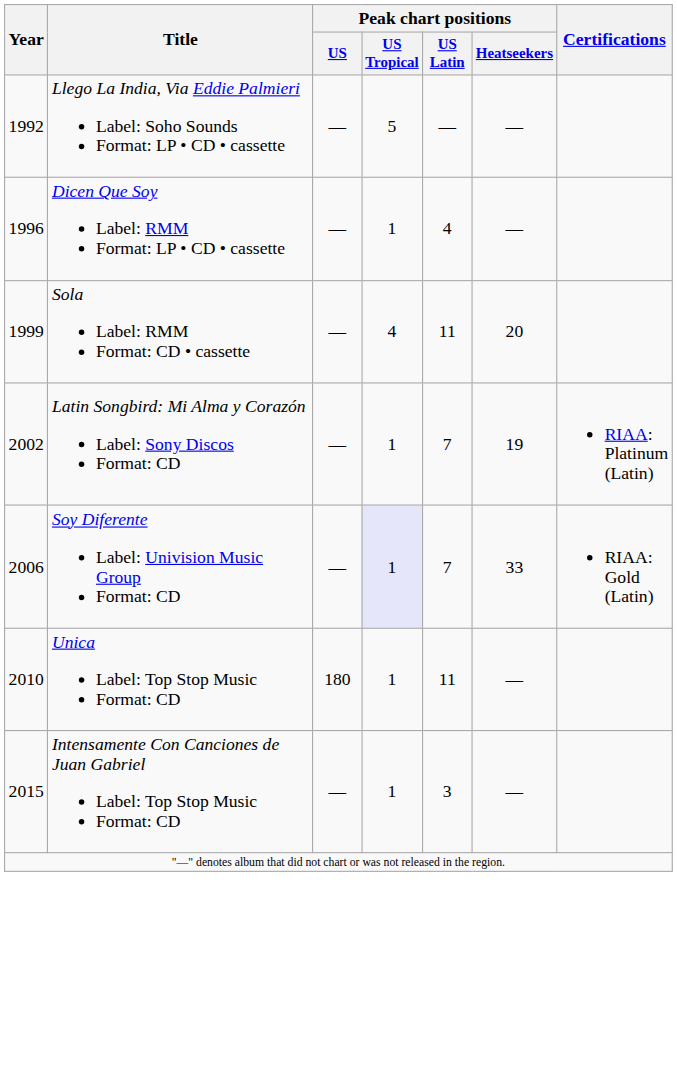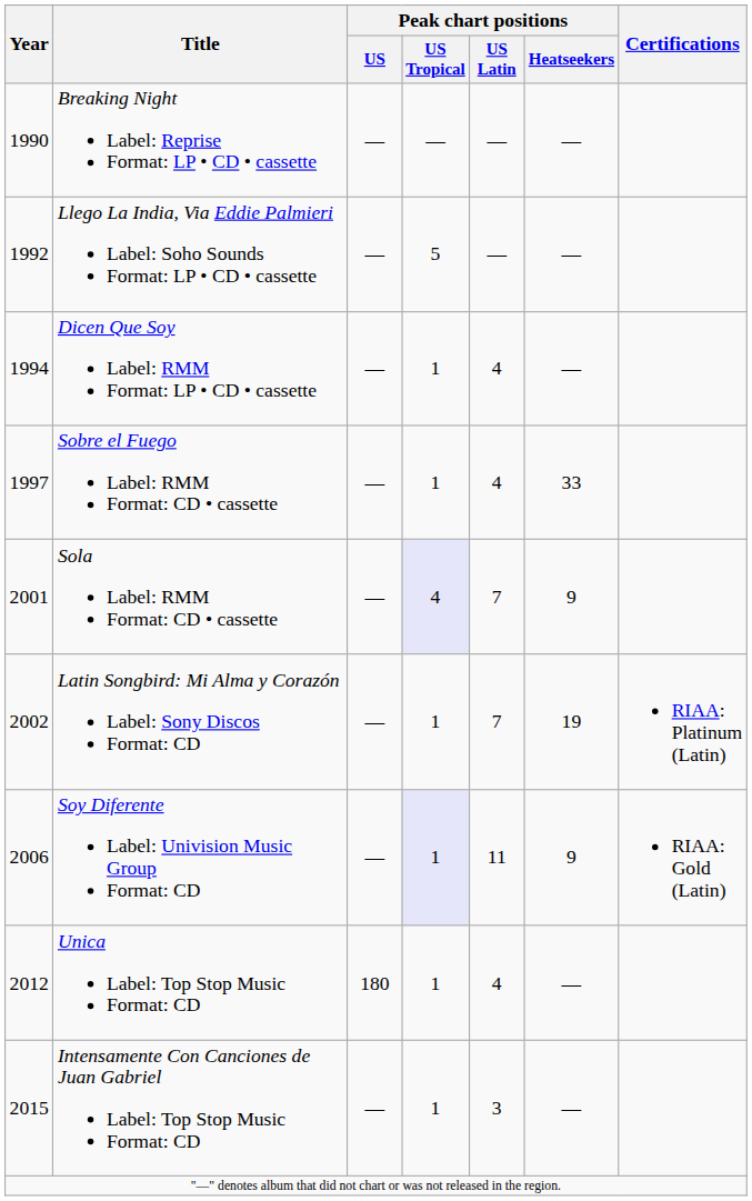+ row: 1990 | Breaking Night Label: Reprise Format: LP • CD • cassette | — | — | — | —
Dicen Que Soy Label: RMM Format: LP • CD • cassette | Year: 1996 -> 1994
+ row: 1997 | Sobre el Fuego Label: RMM Format: CD • cassette | — | 1 | 4 | 33
Sola Label: RMM Format: CD • cassette | Year: 1999 -> 2001
Sola Label: RMM Format: CD • cassette | Peak chart positions / US Tropical: no background -> lavender background
Sola Label: RMM Format: CD • cassette | Peak chart positions / US Latin: 11 -> 7
Sola Label: RMM Format: CD • cassette | Peak chart positions / Heatseekers: 20 -> 9
Soy Diferente Label: Univision Music Group Format: CD | Peak chart positions / US Latin: 7 -> 11
Soy Diferente Label: Univision Music Group Format: CD | Peak chart positions / Heatseekers: 33 -> 9
Unica Label: Top Stop Music Format: CD | Year: 2010 -> 2012
Unica Label: Top Stop Music Format: CD | Peak chart positions / US Latin: 11 -> 4
